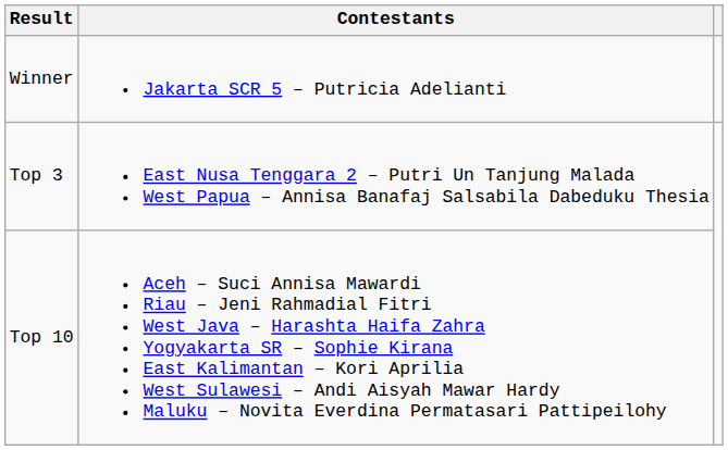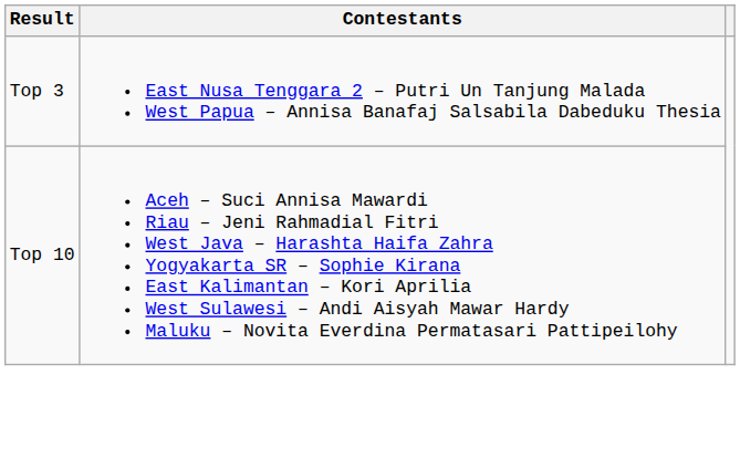- row: Winner | Jakarta SCR 5 – Putricia Adelianti
